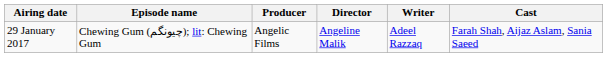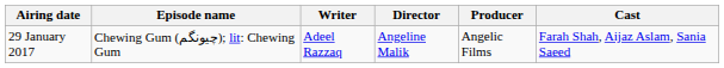columns swapped: Writer <-> Producer
